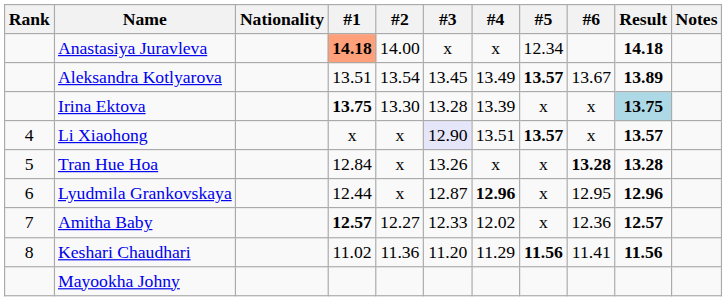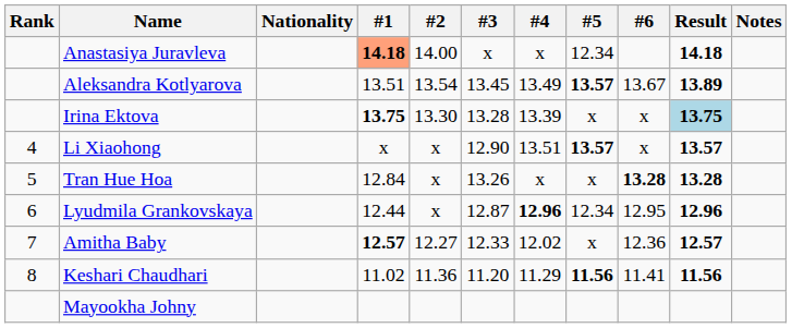Li Xiaohong | #3: lavender background -> no background
Lyudmila Grankovskaya | #5: x -> 12.34
